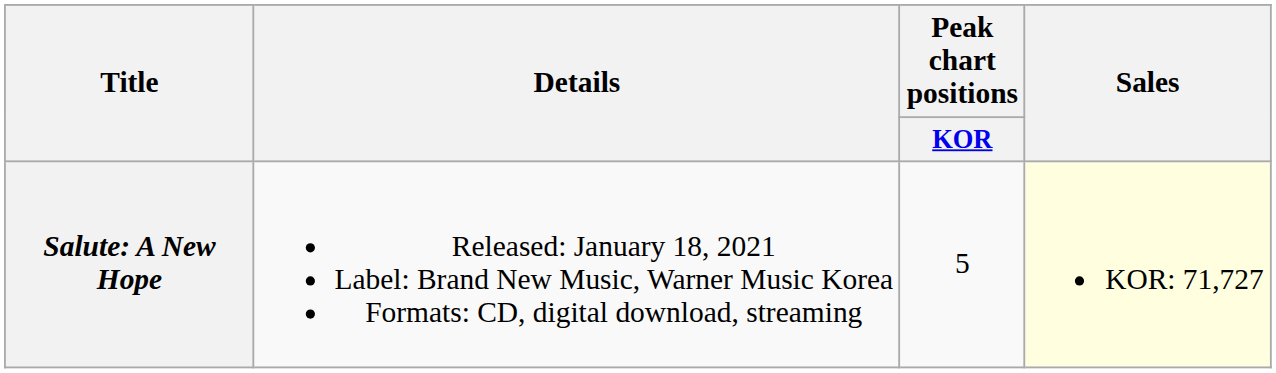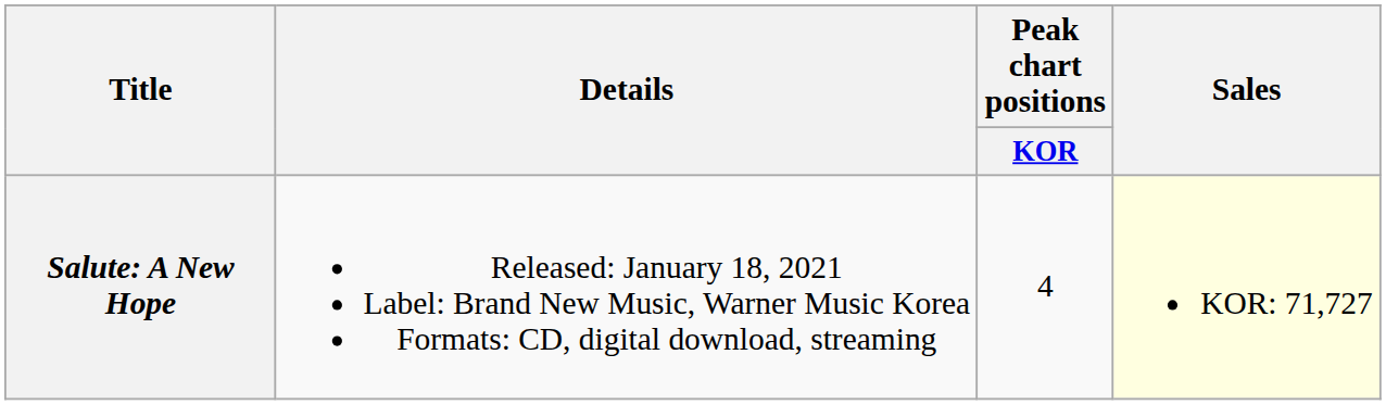Salute: A New Hope | Peak chart positions / KOR: 5 -> 4
